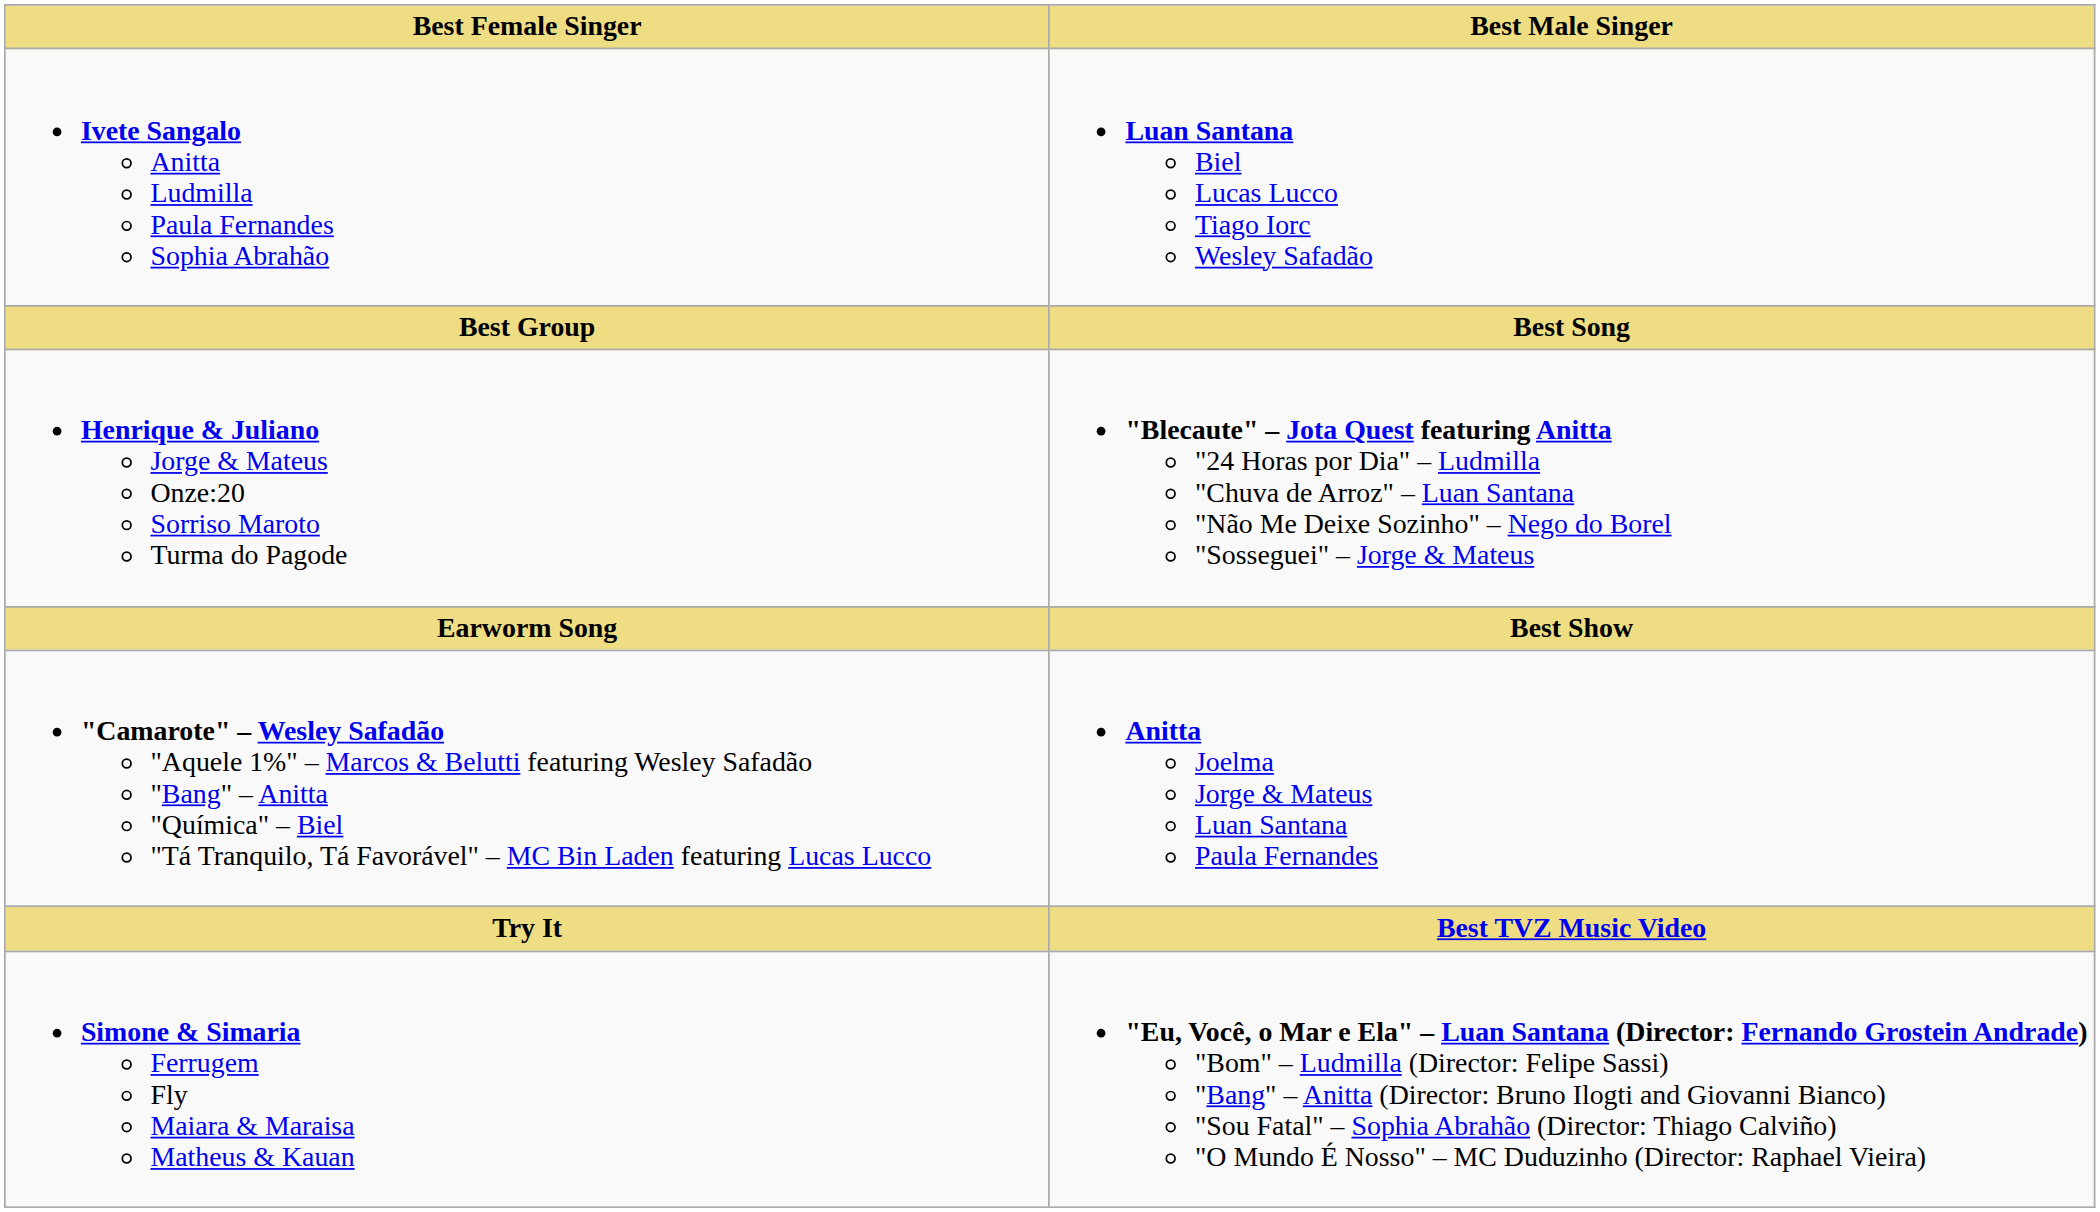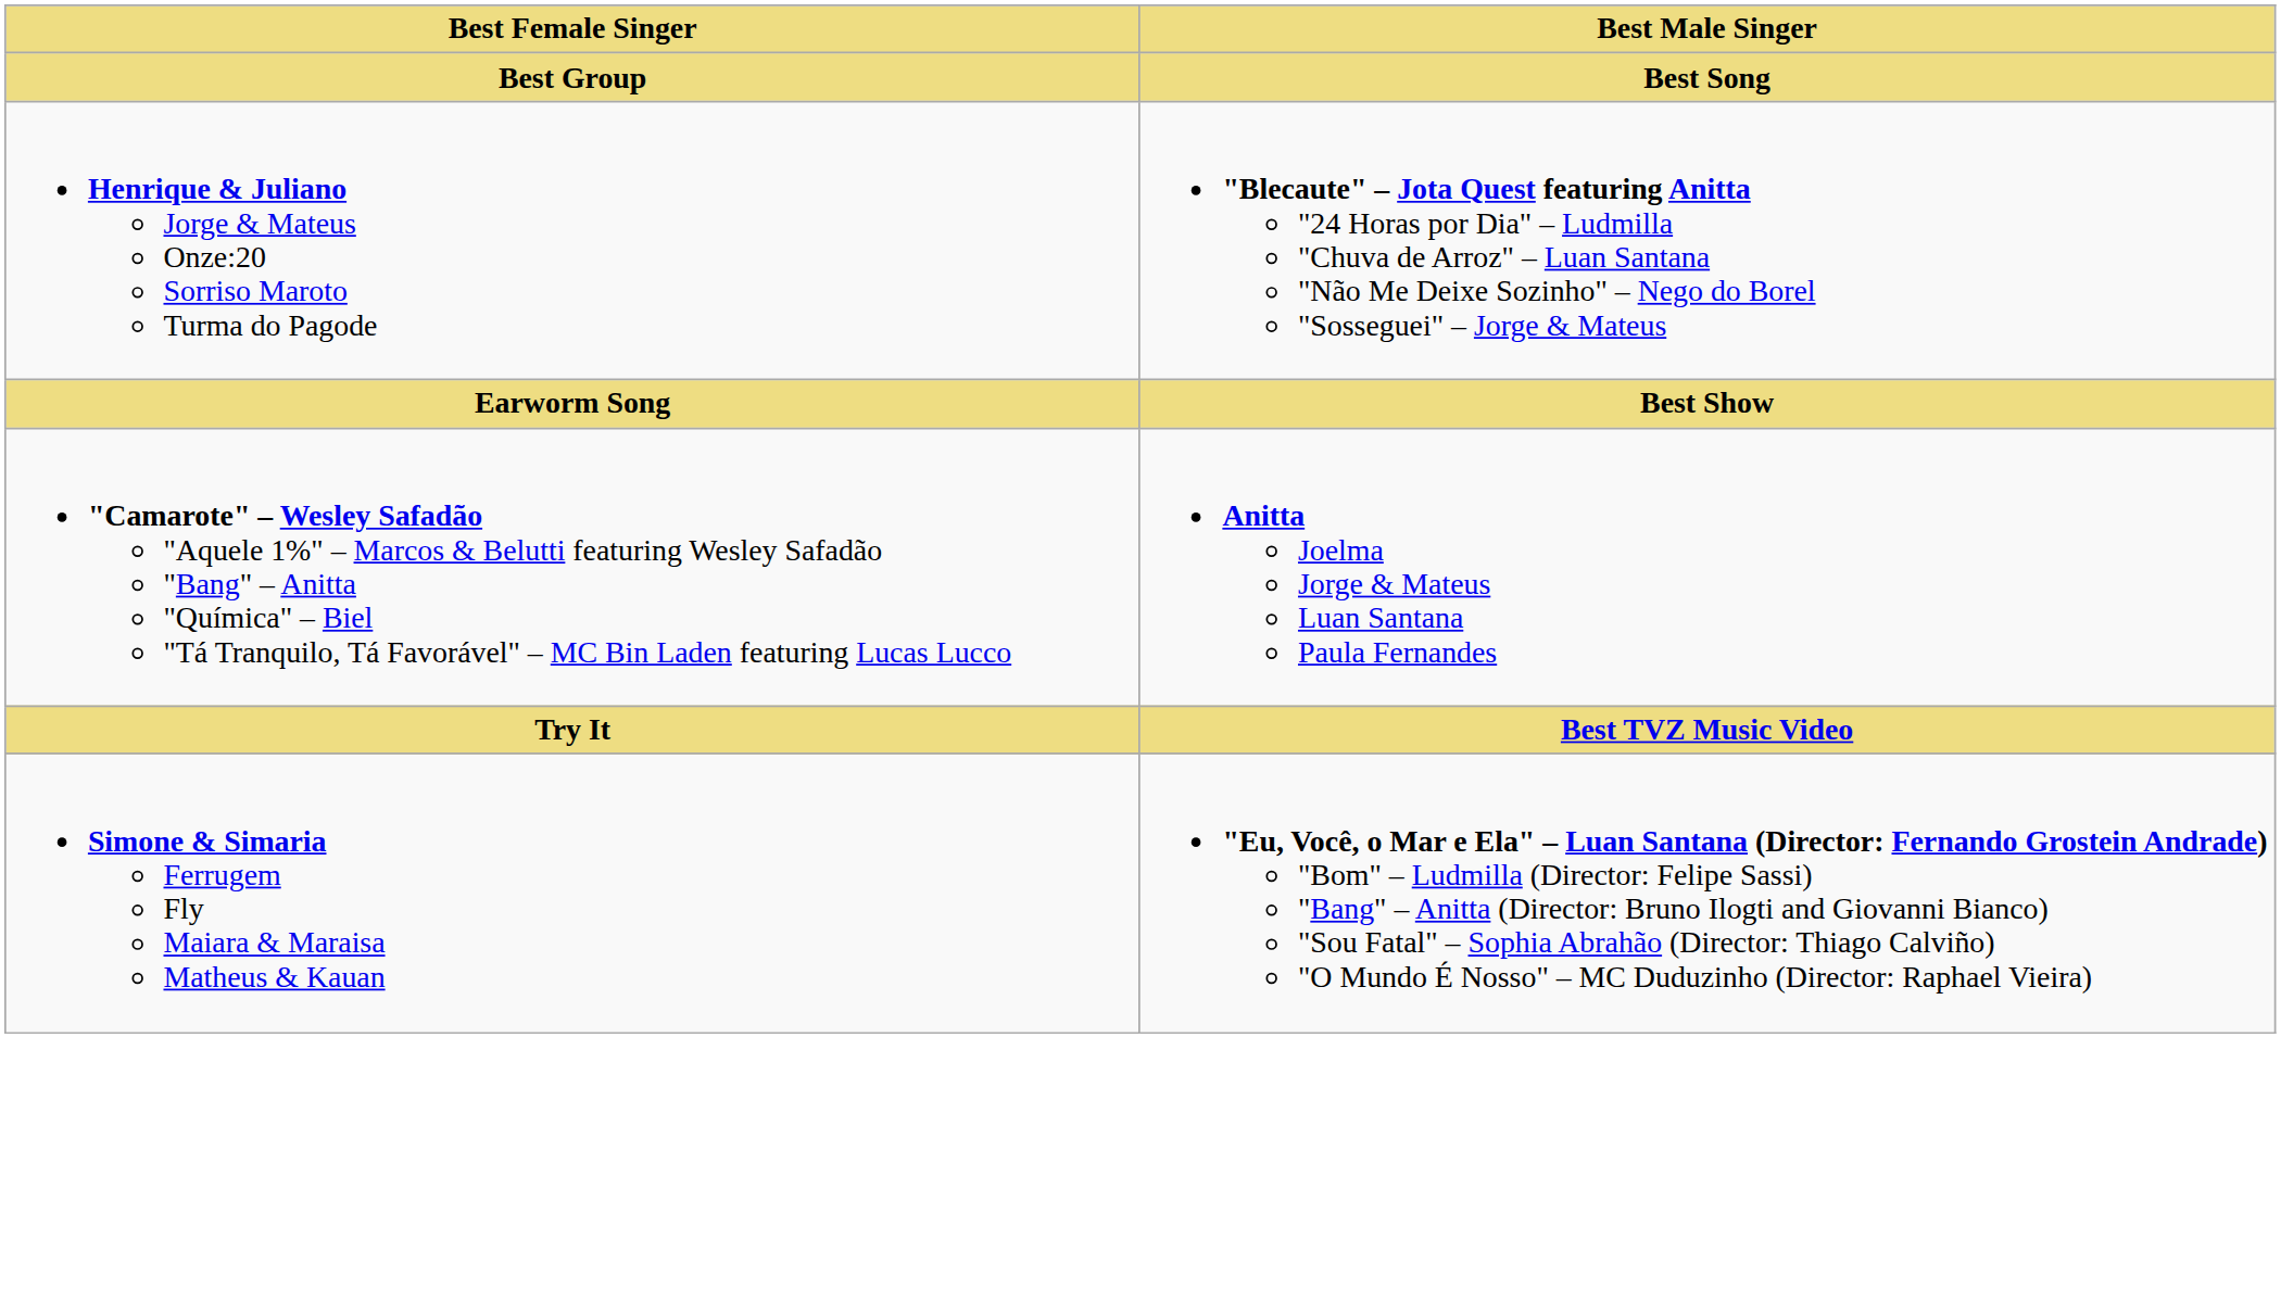- row: Ivete Sangalo Anitta Ludmilla Paula Fernandes Sophia Abrahão | Luan Santana Biel Lucas Lucco Tiago Iorc Wesley Safadão
